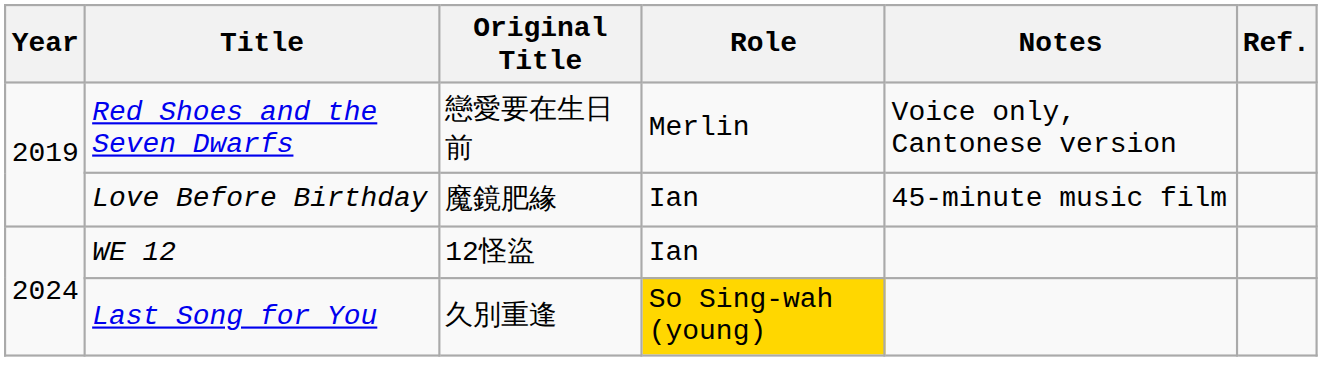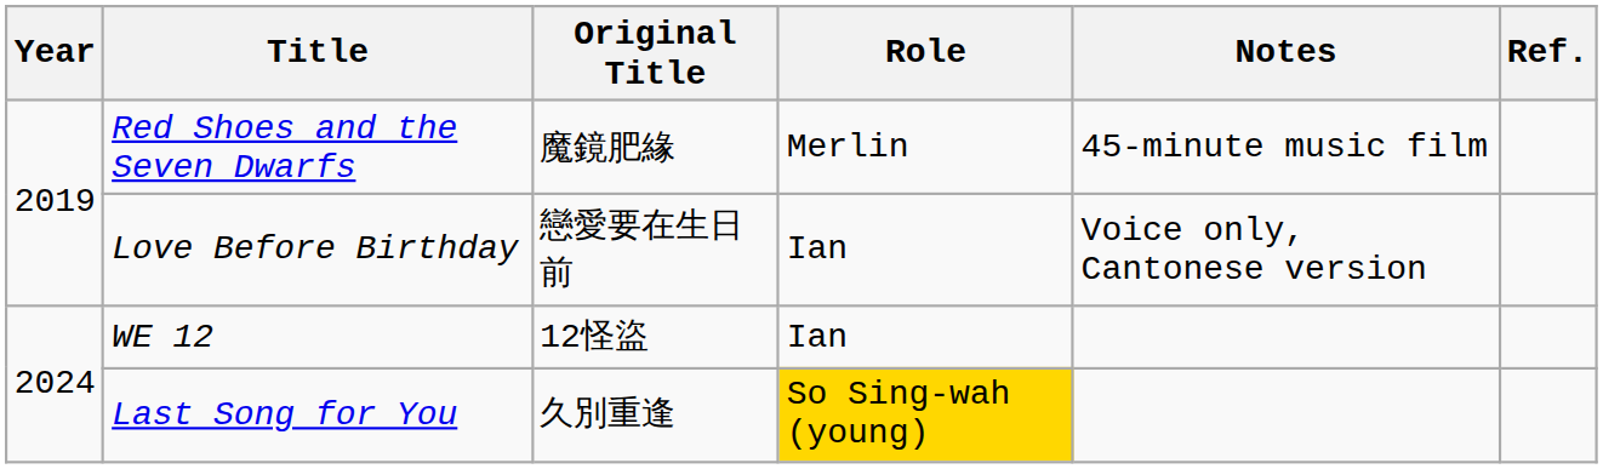Red Shoes and the Seven Dwarfs | Original Title: 戀愛要在生日前 -> 魔鏡肥緣
Red Shoes and the Seven Dwarfs | Notes: Voice only, Cantonese version -> 45-minute music film
Love Before Birthday | Original Title: 魔鏡肥緣 -> 戀愛要在生日前
Love Before Birthday | Notes: 45-minute music film -> Voice only, Cantonese version
